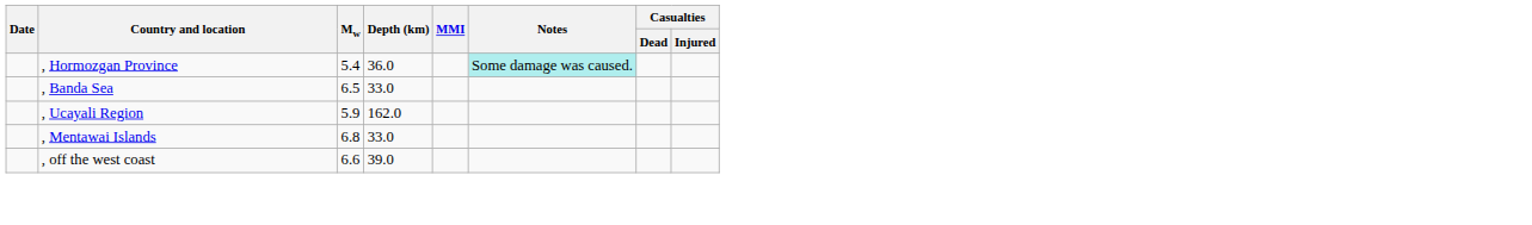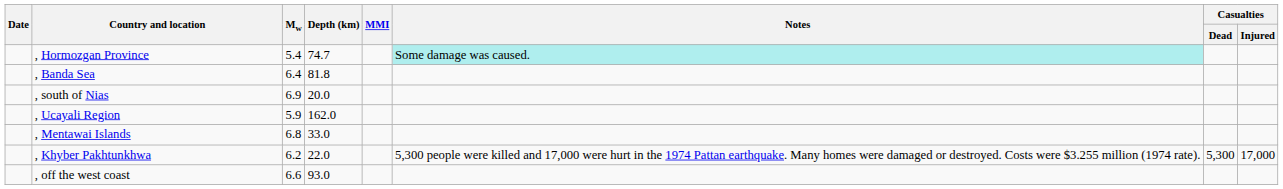, Hormozgan Province | Depth (km): 36.0 -> 74.7
, Banda Sea | Mw: 6.5 -> 6.4
, Banda Sea | Depth (km): 33.0 -> 81.8
+ row: , south of Nias | 6.9 | 20.0
+ row: , Khyber Pakhtunkhwa | 6.2 | 22.0 | 5,300 people were killed and 17,000 were hurt in the 1974 Pattan earthquake. Many homes were damaged or destroyed. Costs were $3.255 million (1974 rate). | 5,300 | 17,000
, off the west coast | Depth (km): 39.0 -> 93.0
